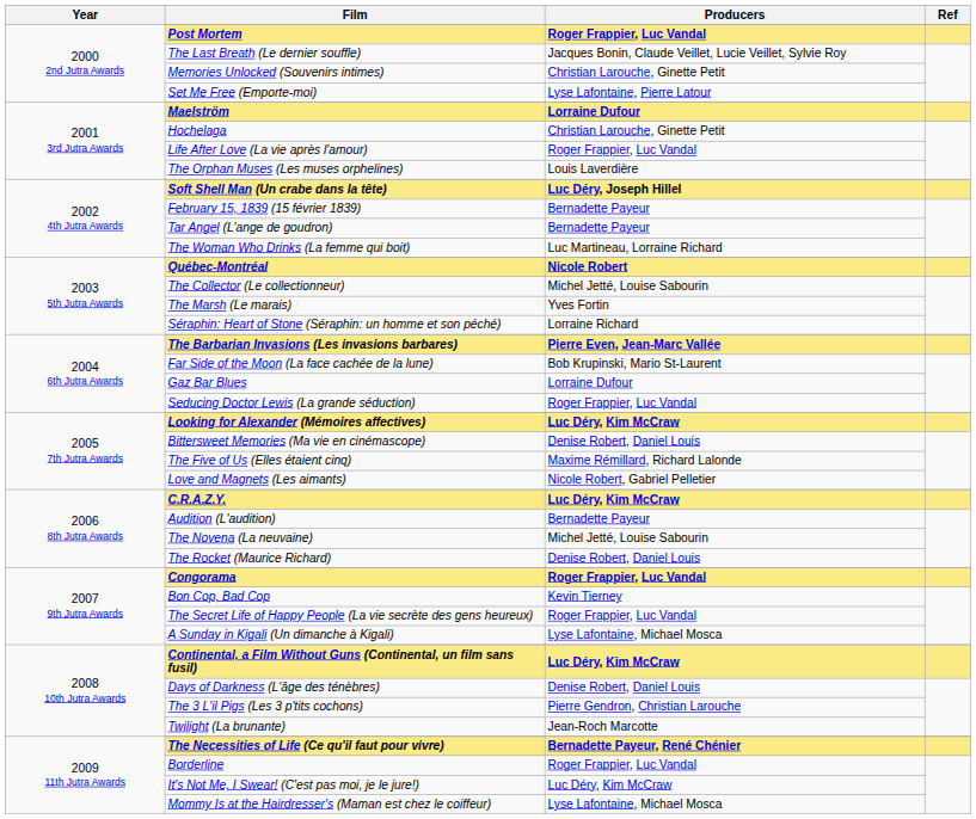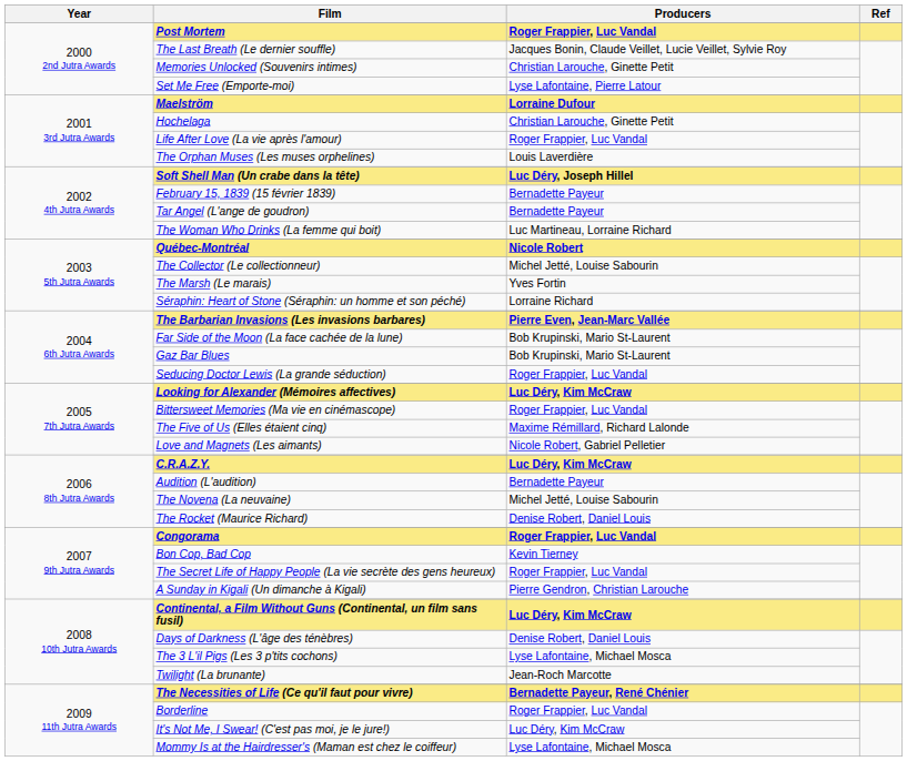Gaz Bar Blues | Producers: Lorraine Dufour -> Bob Krupinski, Mario St-Laurent
Bittersweet Memories (Ma vie en cinémascope) | Producers: Denise Robert, Daniel Louis -> Roger Frappier, Luc Vandal
A Sunday in Kigali (Un dimanche à Kigali) | Producers: Lyse Lafontaine, Michael Mosca -> Pierre Gendron, Christian Larouche
The 3 L'il Pigs (Les 3 p'tits cochons) | Producers: Pierre Gendron, Christian Larouche -> Lyse Lafontaine, Michael Mosca
